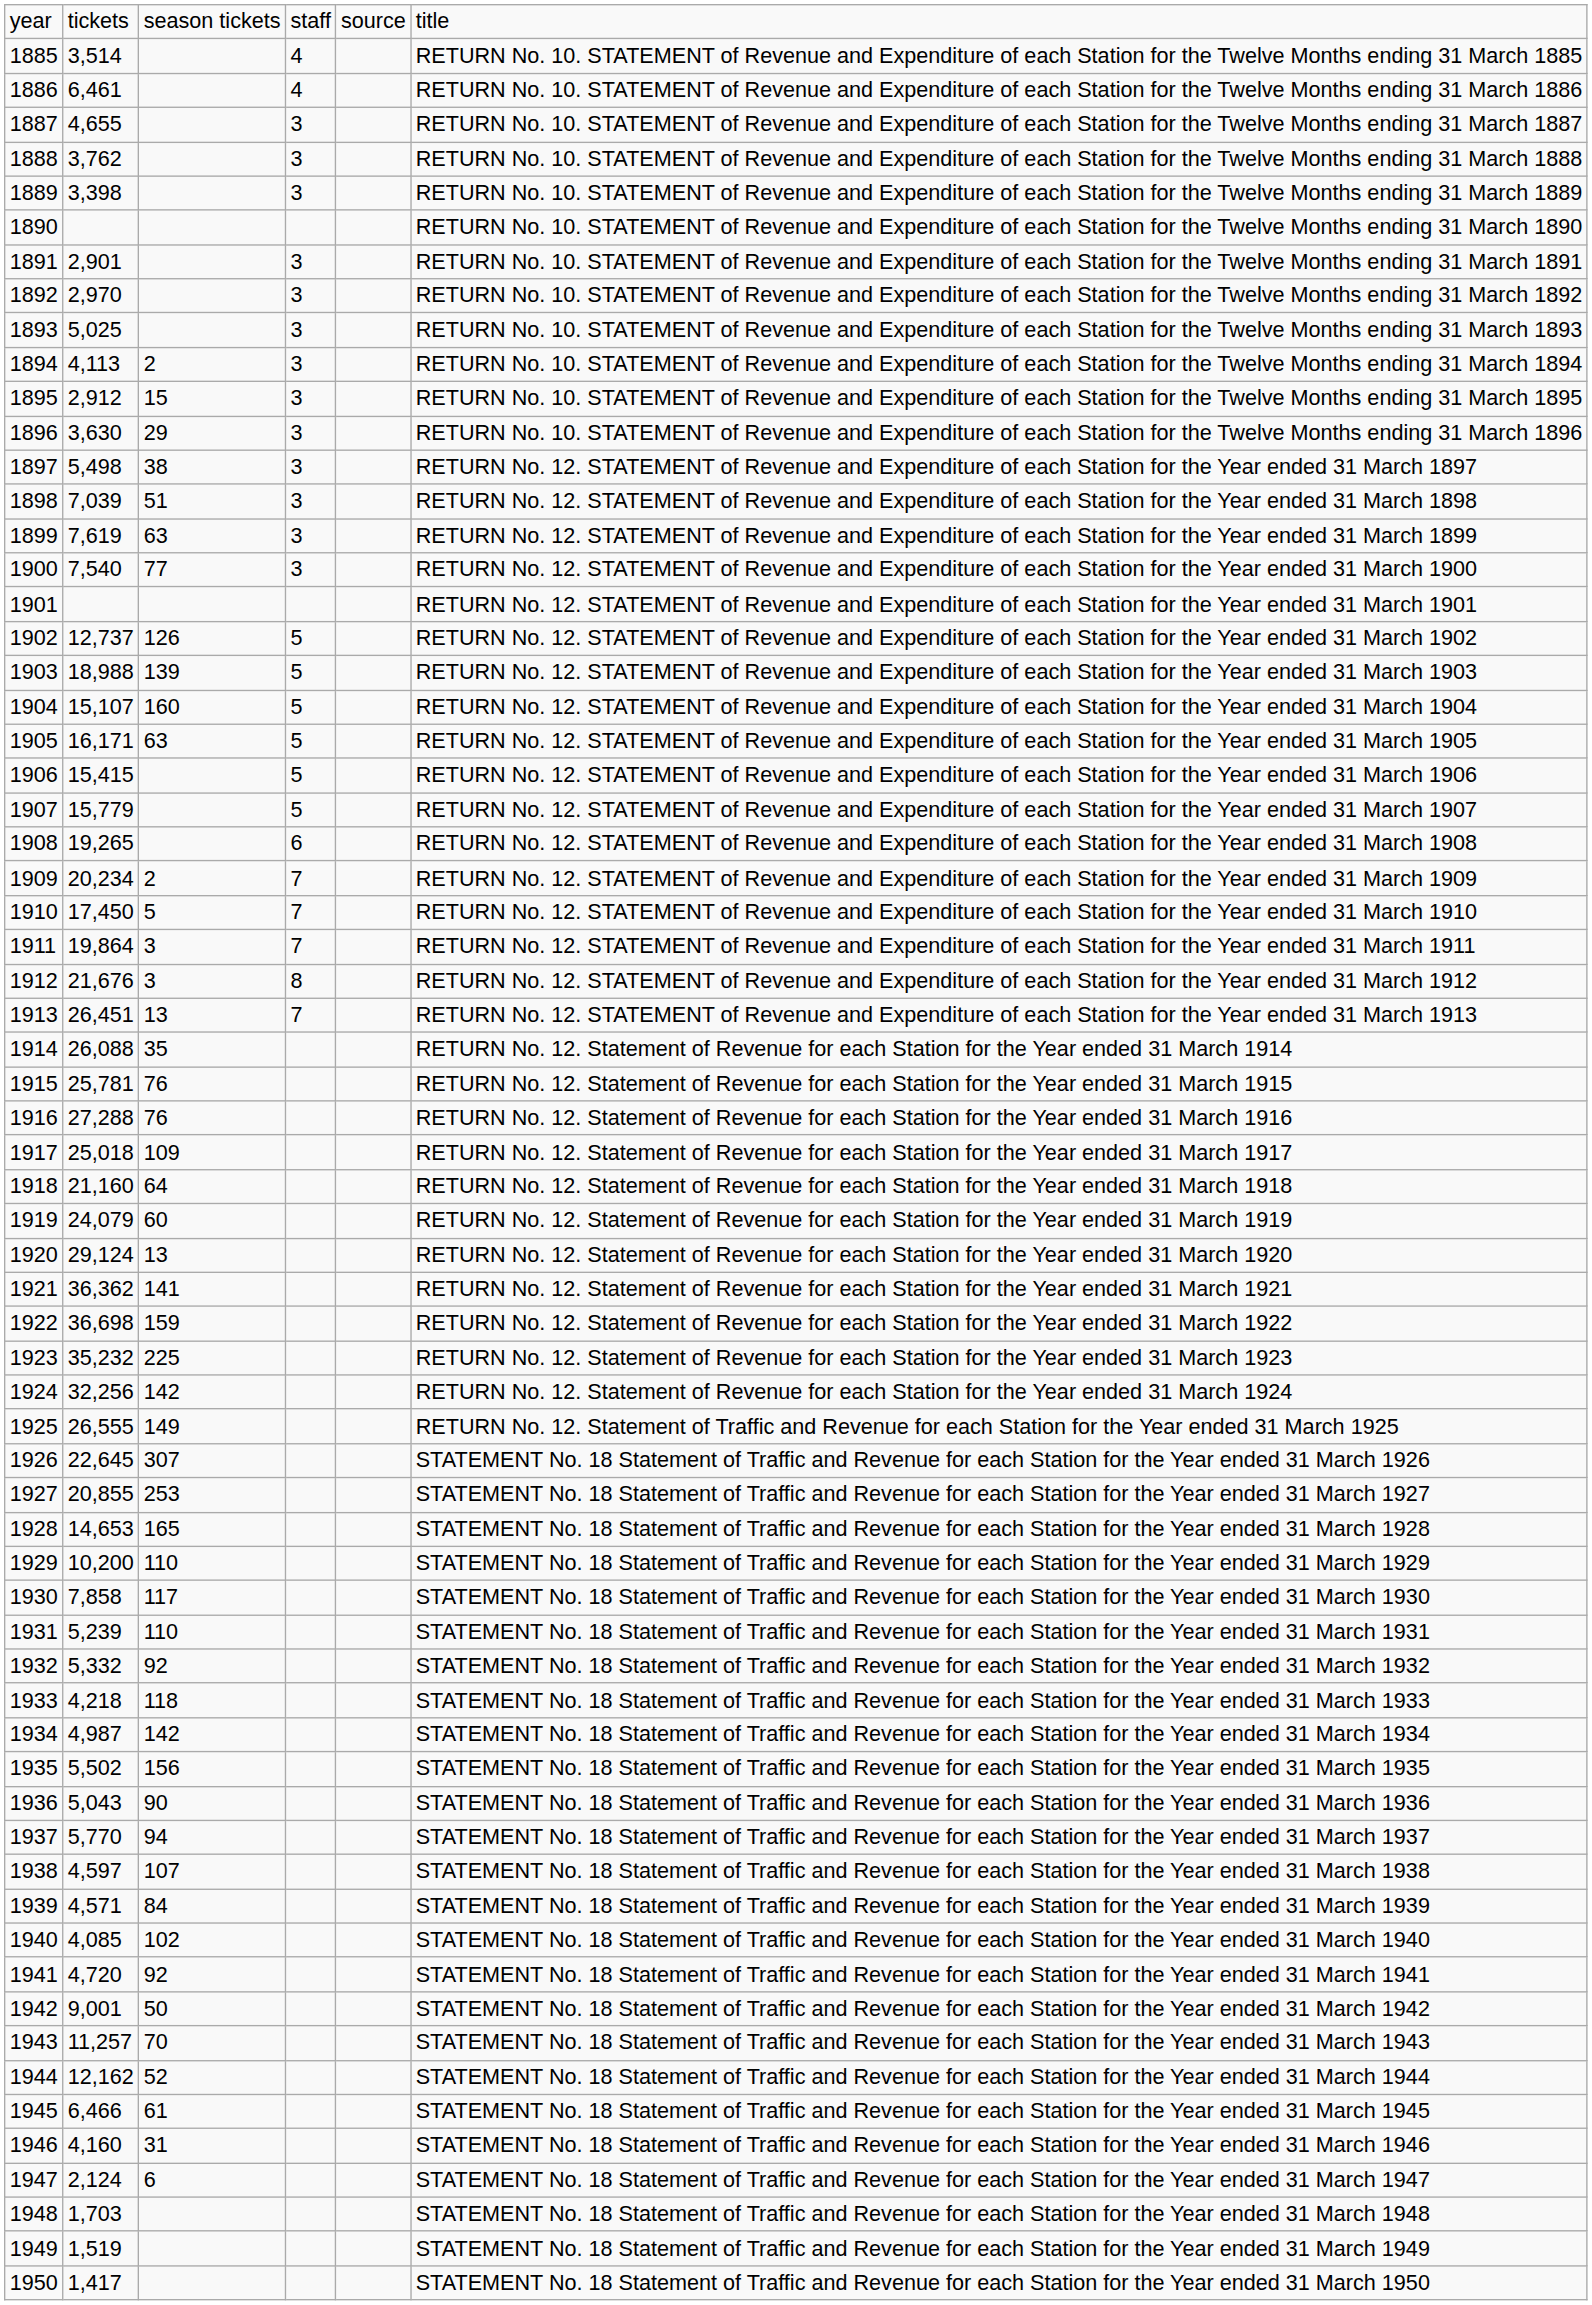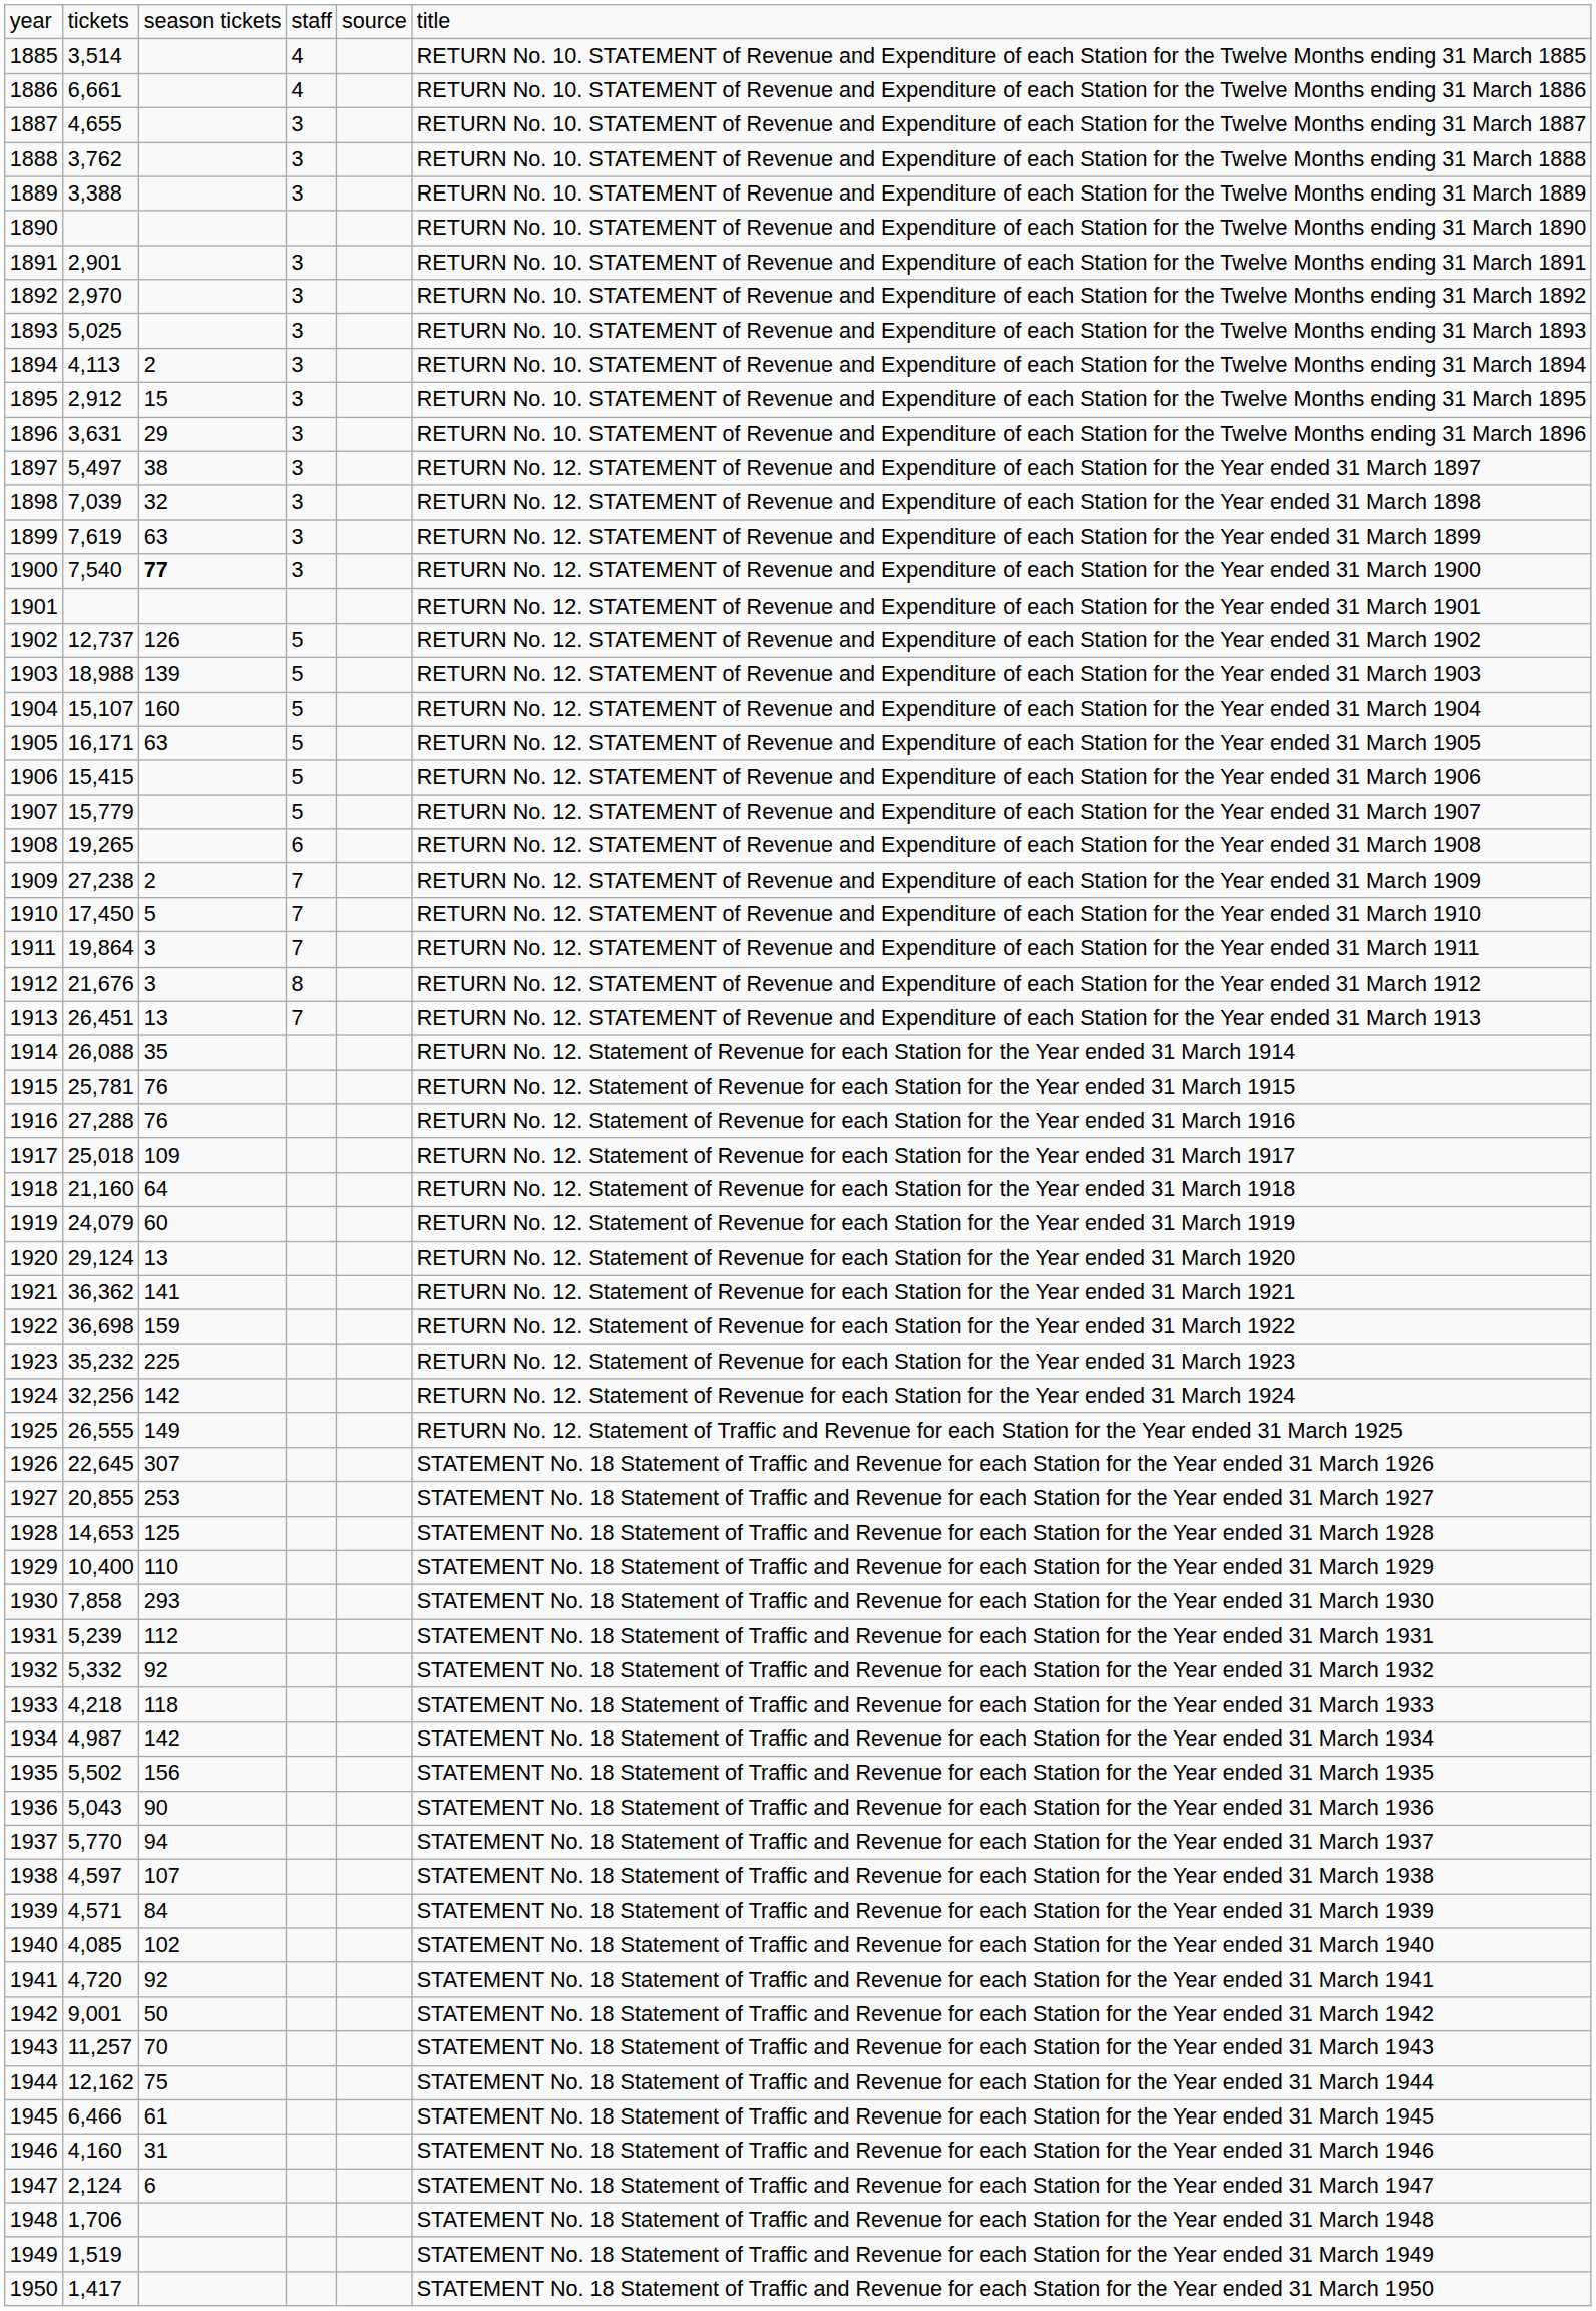1886 | column 2: 6,461 -> 6,661
1889 | column 2: 3,398 -> 3,388
1896 | column 2: 3,630 -> 3,631
1897 | column 2: 5,498 -> 5,497
1898 | column 3: 51 -> 32
1900 | column 3: normal -> bold
1909 | column 2: 20,234 -> 27,238
1928 | column 3: 165 -> 125
1929 | column 2: 10,200 -> 10,400
1930 | column 3: 117 -> 293
1931 | column 3: 110 -> 112
1944 | column 3: 52 -> 75
1948 | column 2: 1,703 -> 1,706
